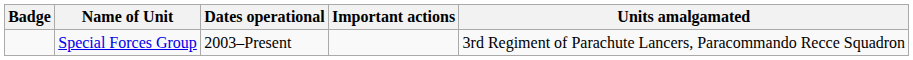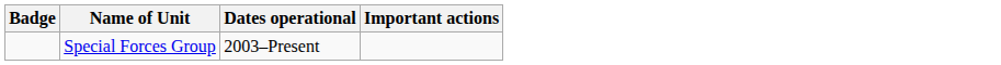- column: Units amalgamated | 3rd Regiment of Parachute Lancers, Paracommando Recce Squadron
